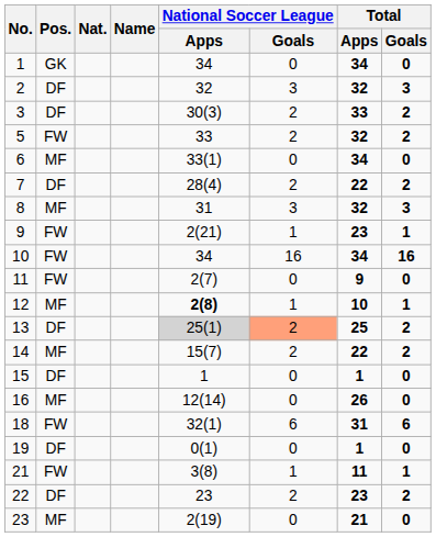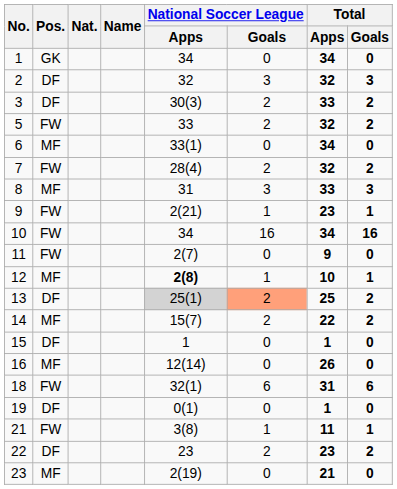7 | Pos.: DF -> FW
7 | Total / Apps: 22 -> 32
8 | Total / Apps: 32 -> 33
